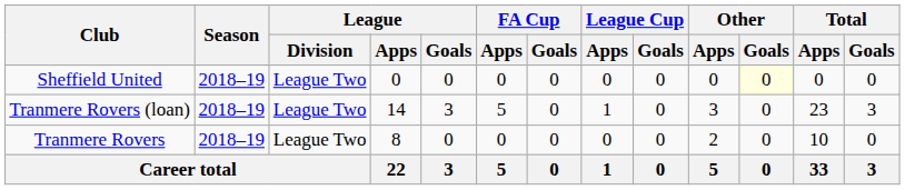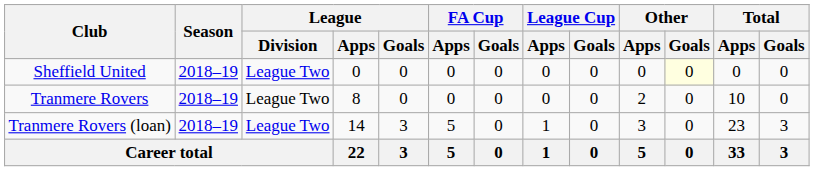rows swapped: Tranmere Rovers (loan) <-> Tranmere Rovers
